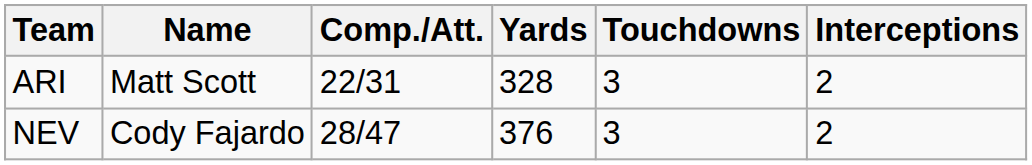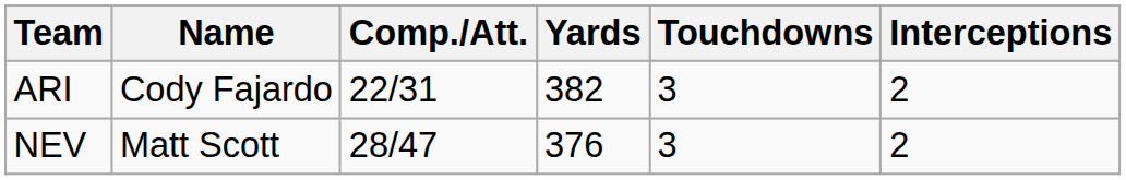ARI | Name: Matt Scott -> Cody Fajardo
ARI | Yards: 328 -> 382
NEV | Name: Cody Fajardo -> Matt Scott
